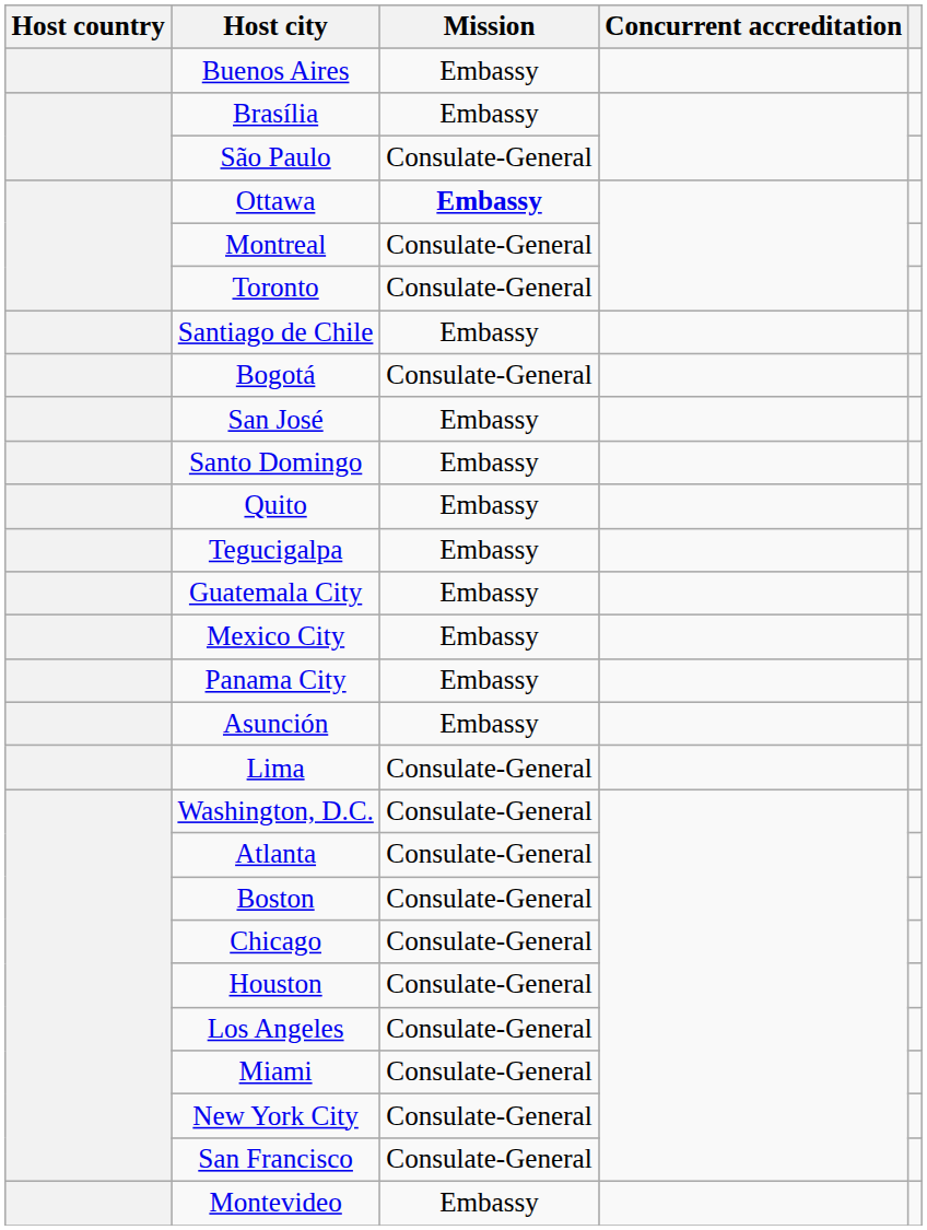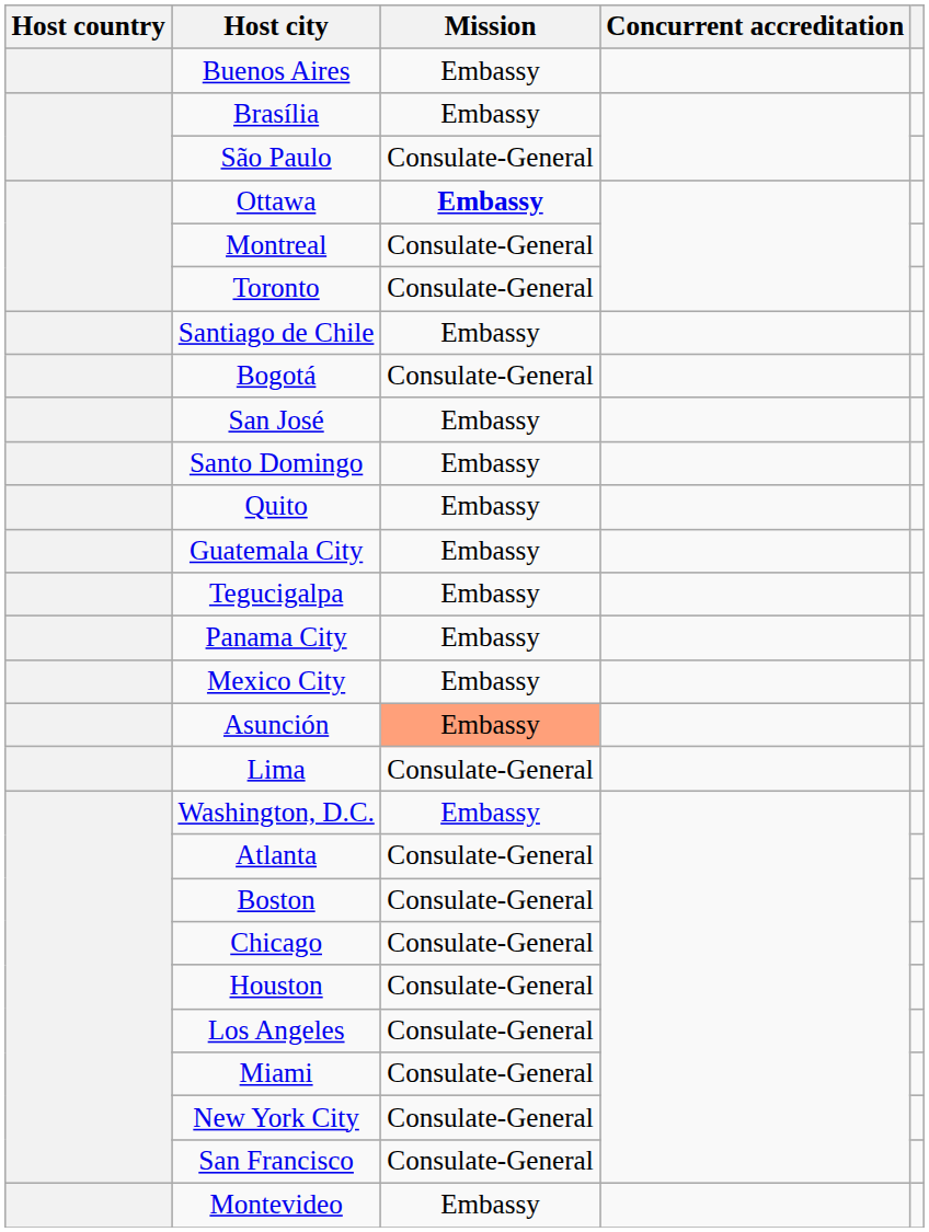rows swapped: Guatemala City <-> Tegucigalpa
rows swapped: Mexico City <-> Panama City
Asunción | Mission: no background -> lightsalmon background
Washington, D.C. | Mission: Consulate-General -> Embassy
